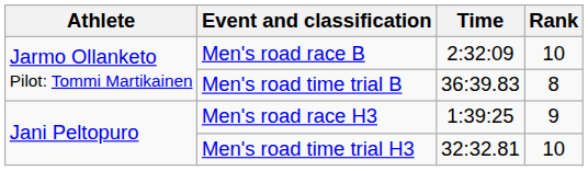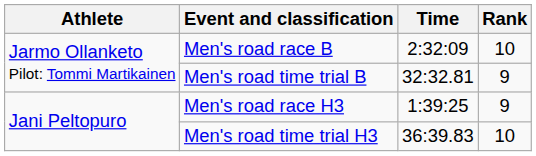Men's road time trial B | Time: 36:39.83 -> 32:32.81
Men's road time trial B | Rank: 8 -> 9
Men's road time trial H3 | Time: 32:32.81 -> 36:39.83
